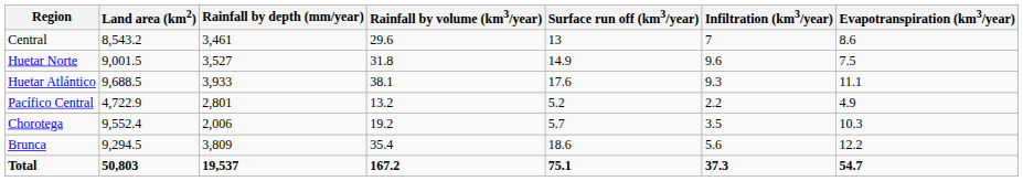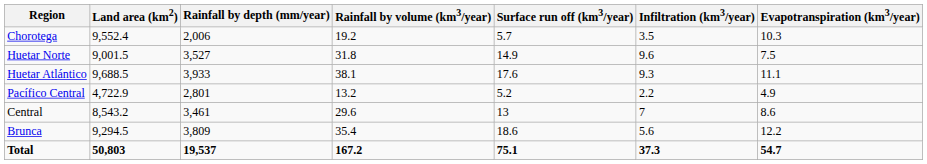rows swapped: Chorotega <-> Central
